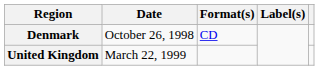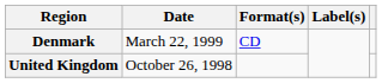Denmark | Date: October 26, 1998 -> March 22, 1999
United Kingdom | Date: March 22, 1999 -> October 26, 1998
